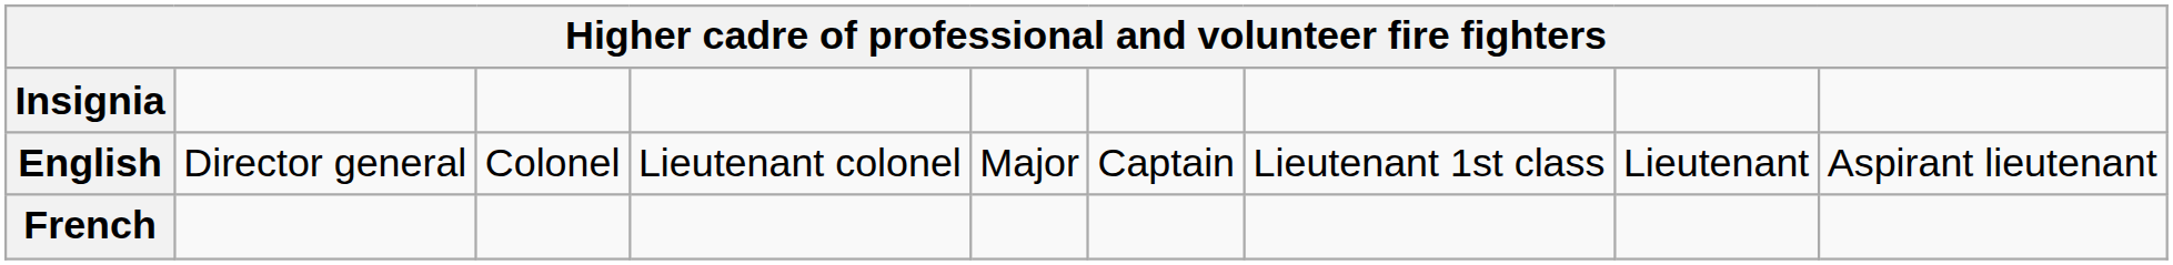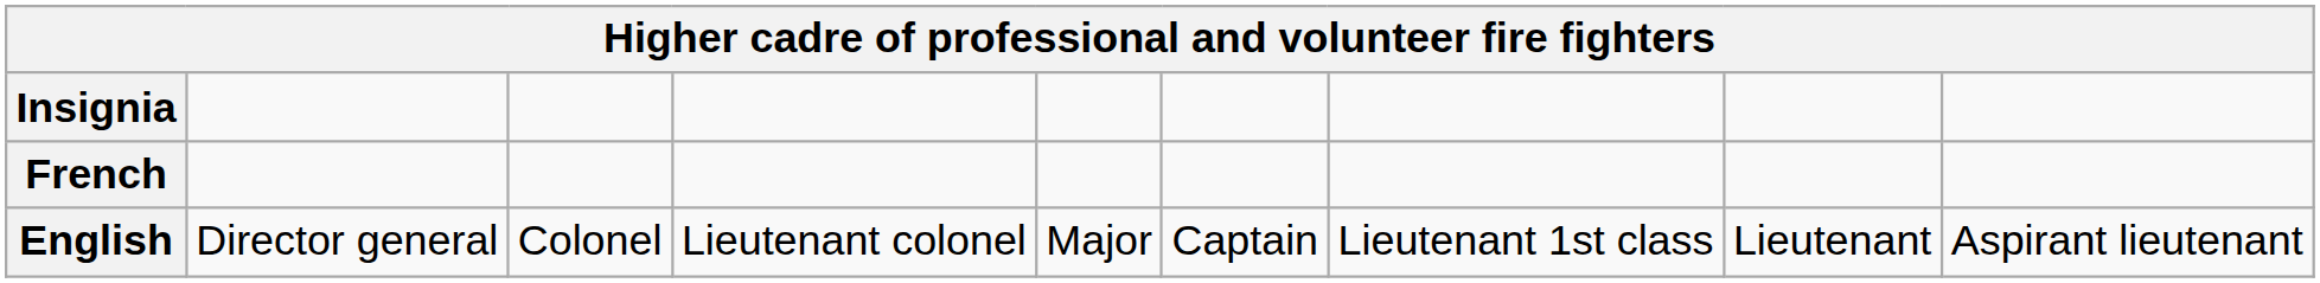rows swapped: French <-> English
